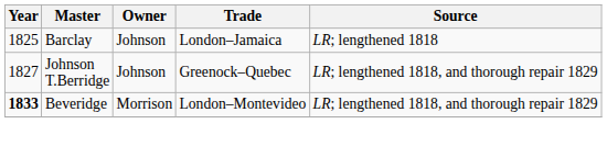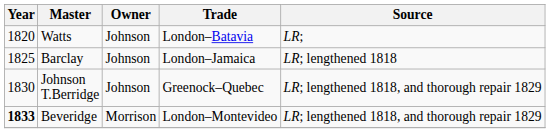+ row: 1820 | Watts | Johnson | London–Batavia | LR;
Johnson T.Berridge | Year: 1827 -> 1830
